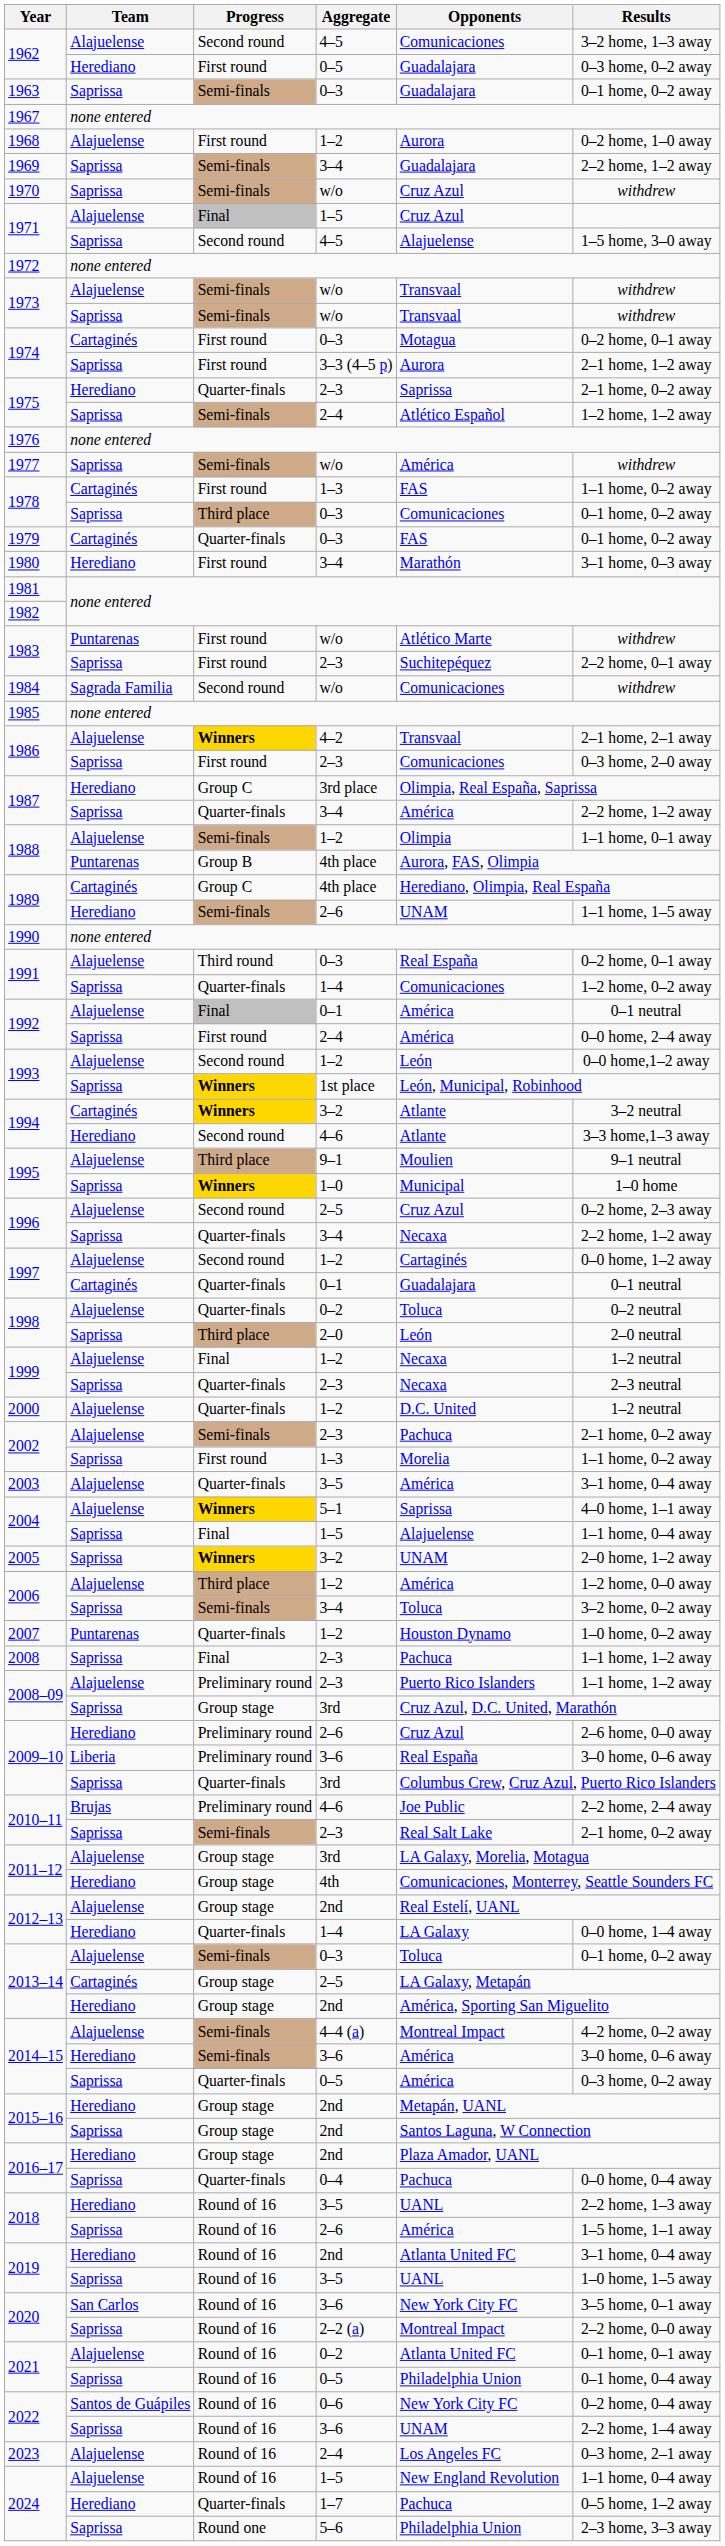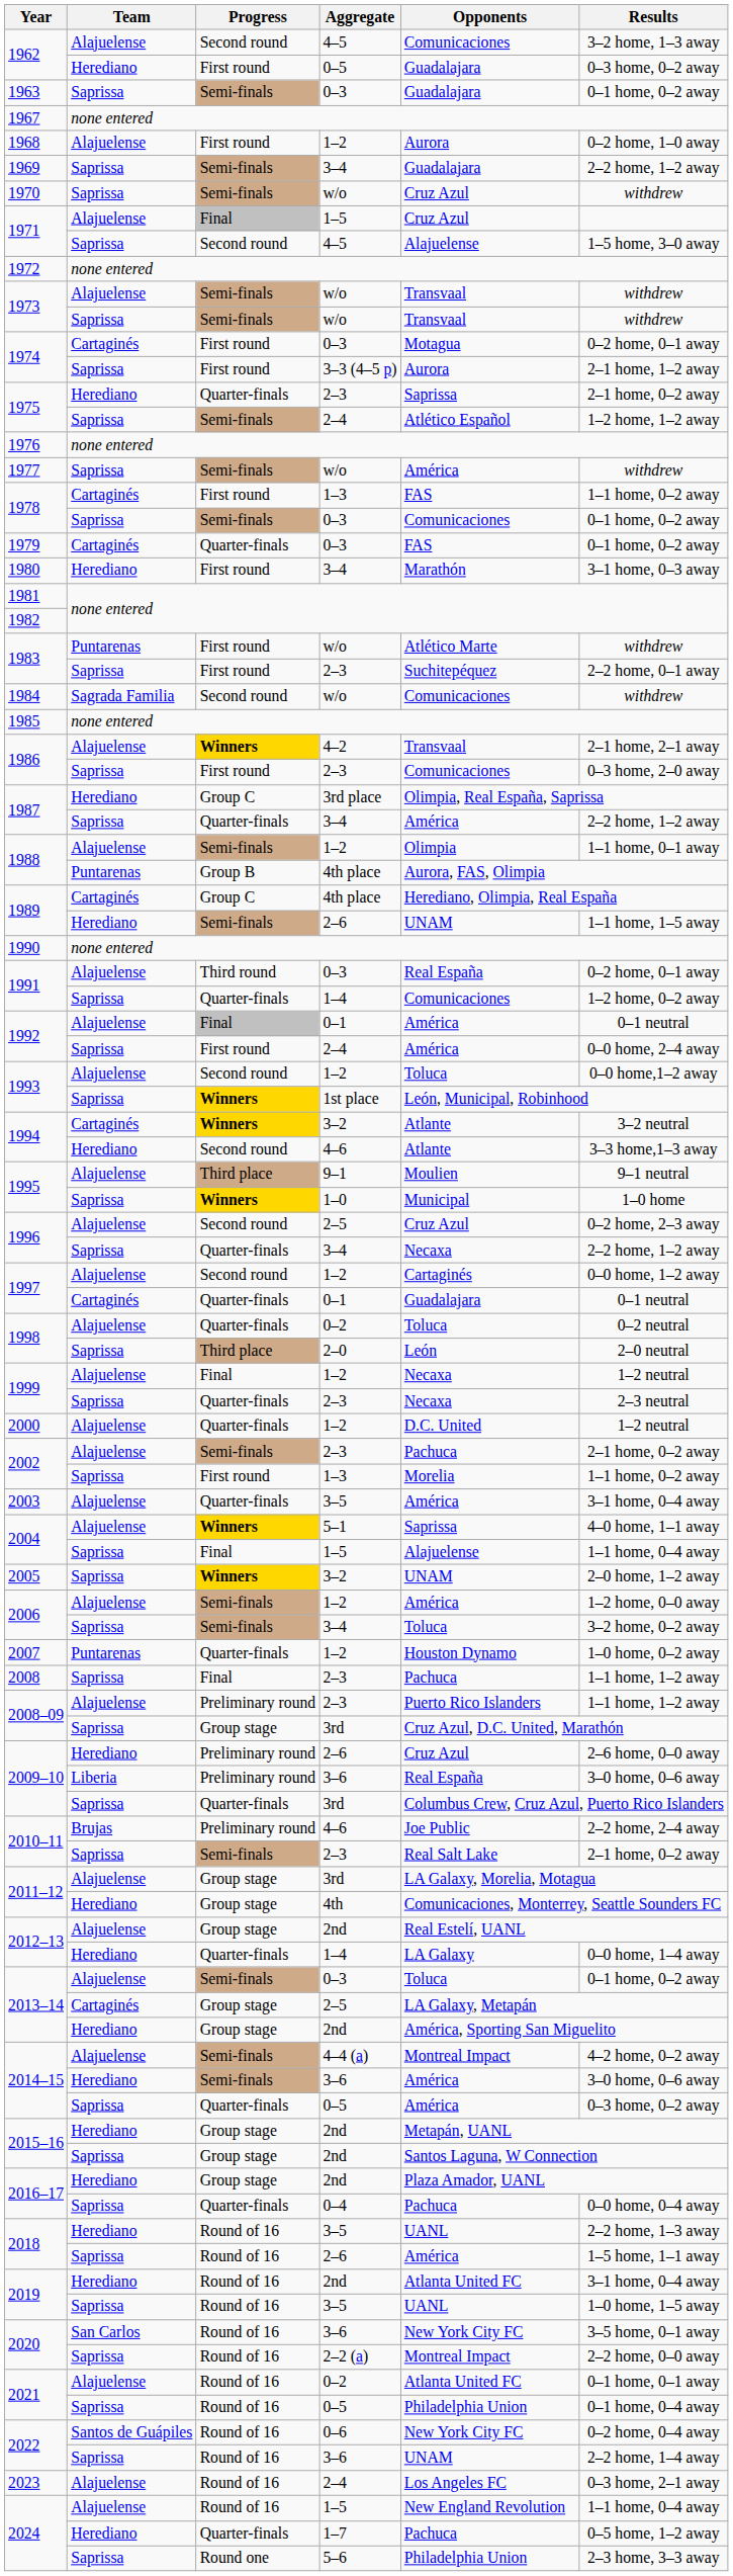1978 / Saprissa | Progress: Third place -> Semi-finals
1993 / Alajuelense | Opponents: León -> Toluca
2006 / Alajuelense | Progress: Third place -> Semi-finals
